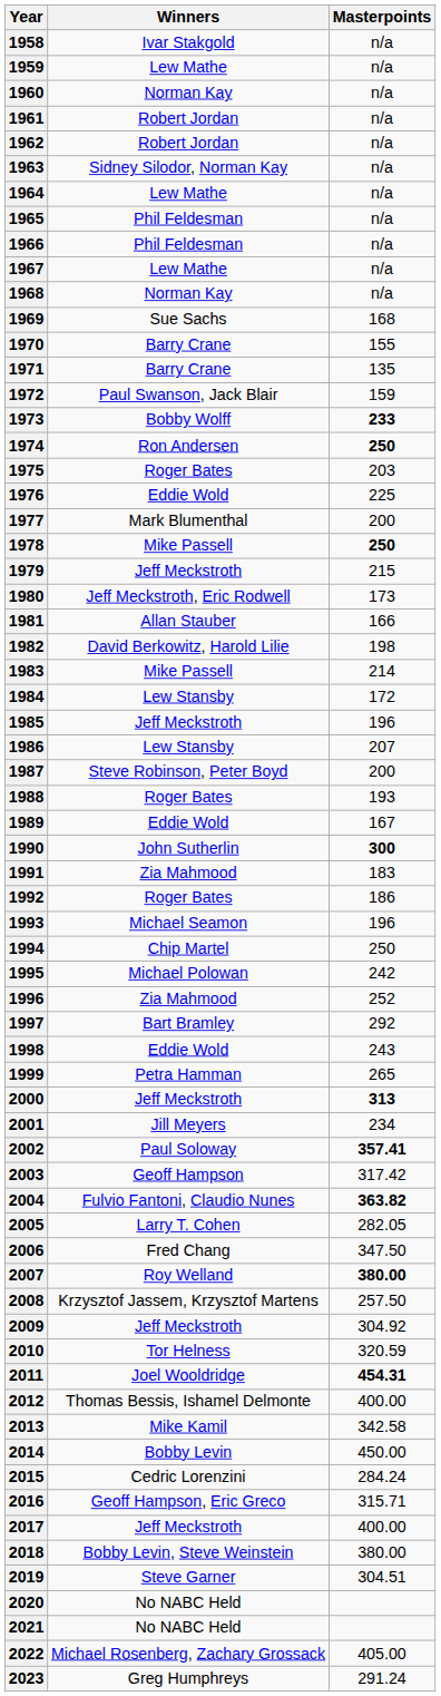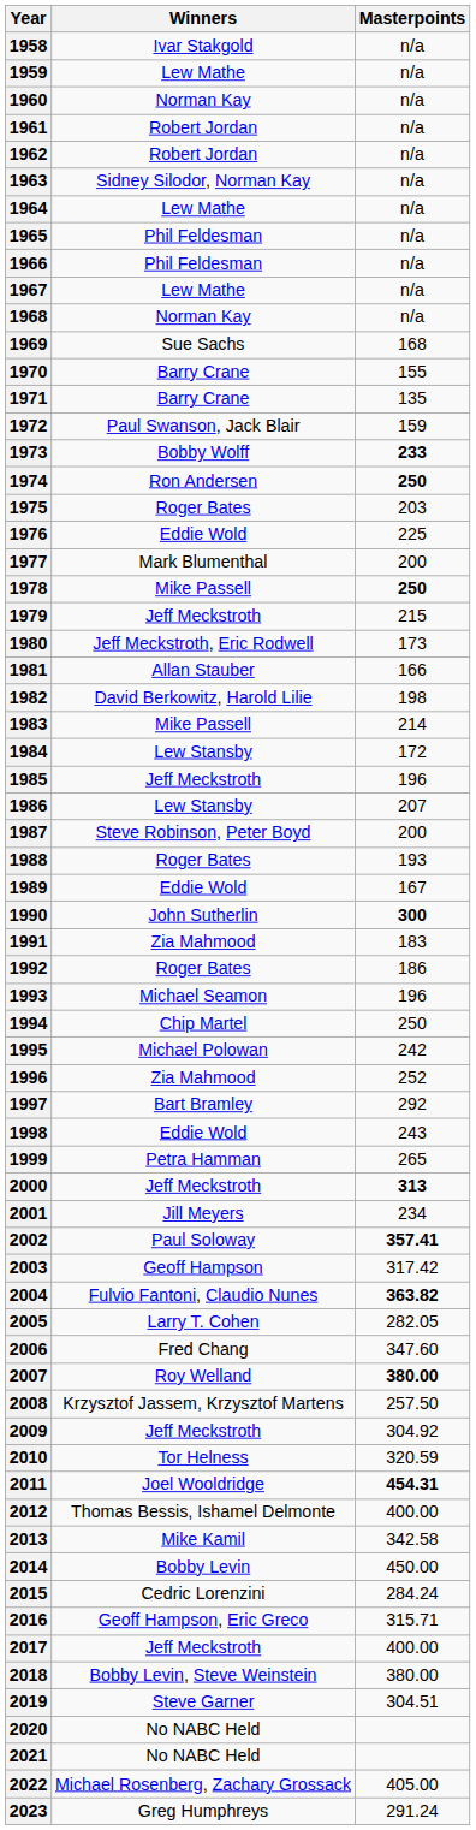2006 | Masterpoints: 347.50 -> 347.60
